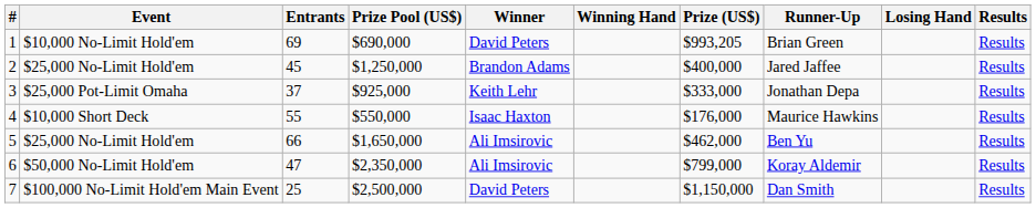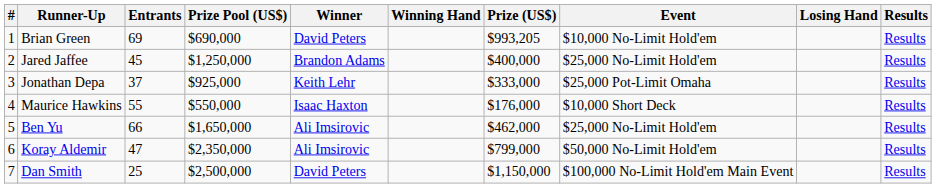columns swapped: Event <-> Runner-Up
